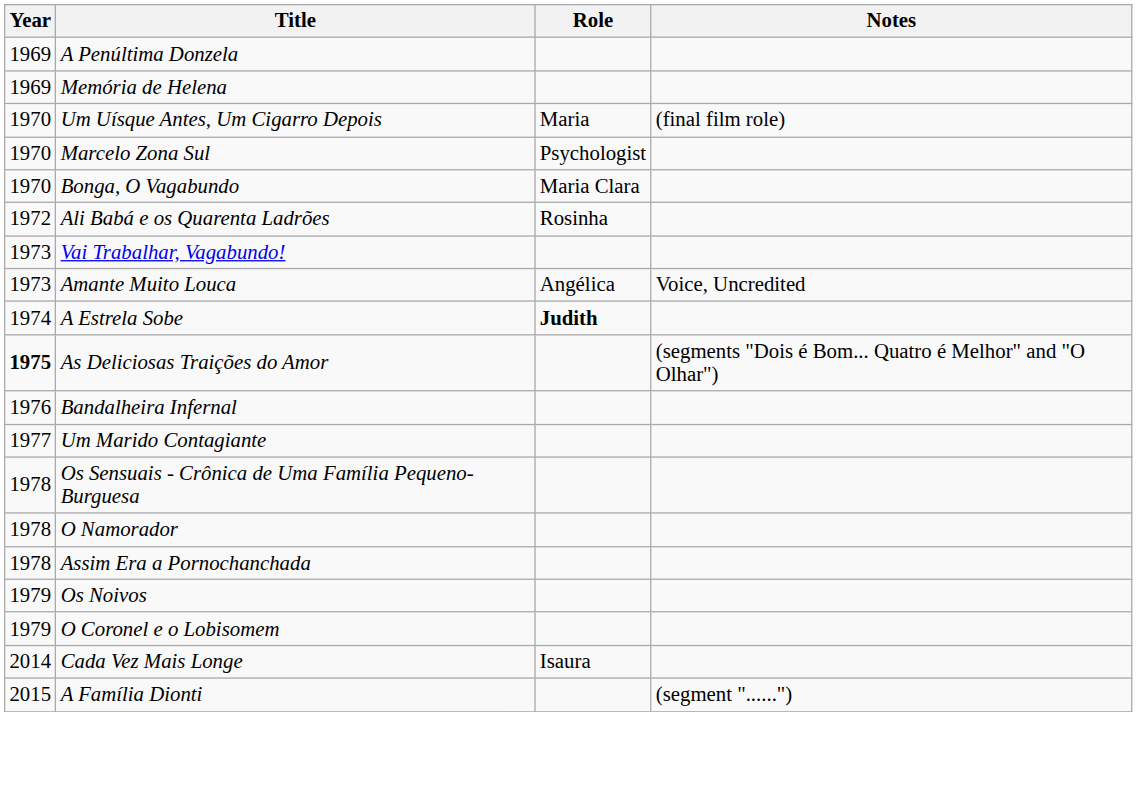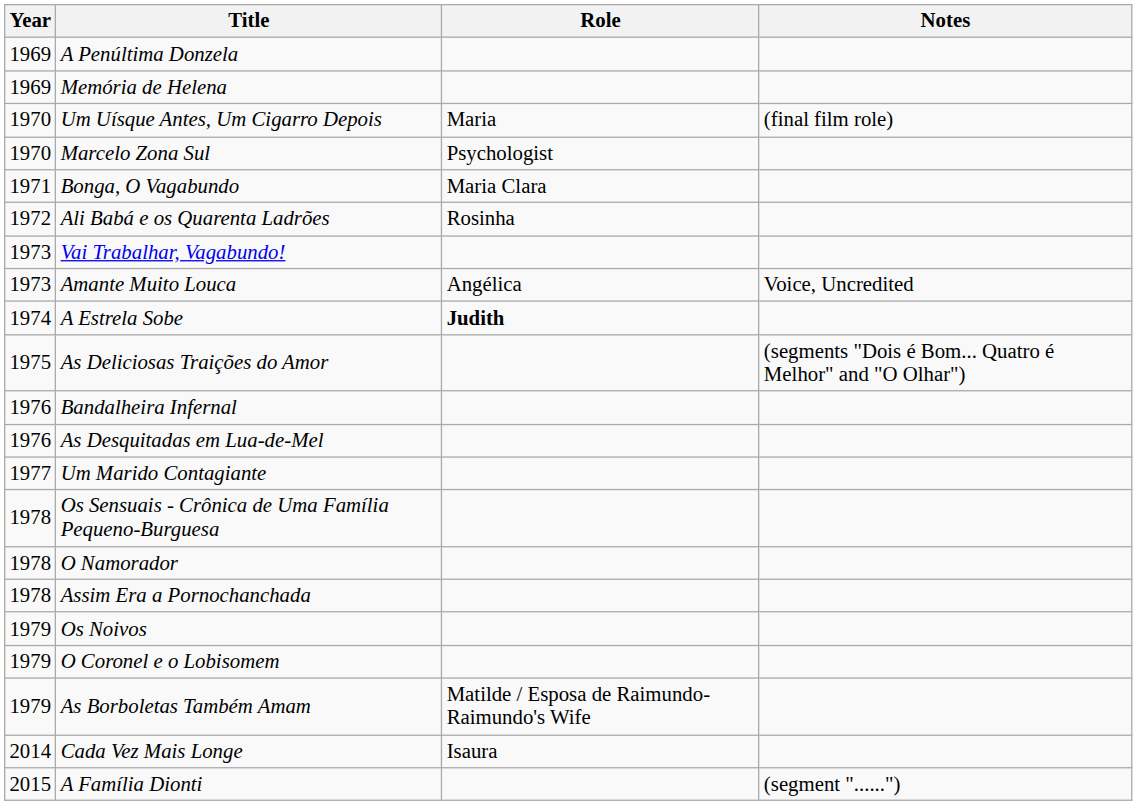Bonga, O Vagabundo | Year: 1970 -> 1971
As Deliciosas Traições do Amor | Year: bold -> normal
+ row: 1976 | As Desquitadas em Lua-de-Mel
+ row: 1979 | As Borboletas Também Amam | Matilde / Esposa de Raimundo-Raimundo's Wife
